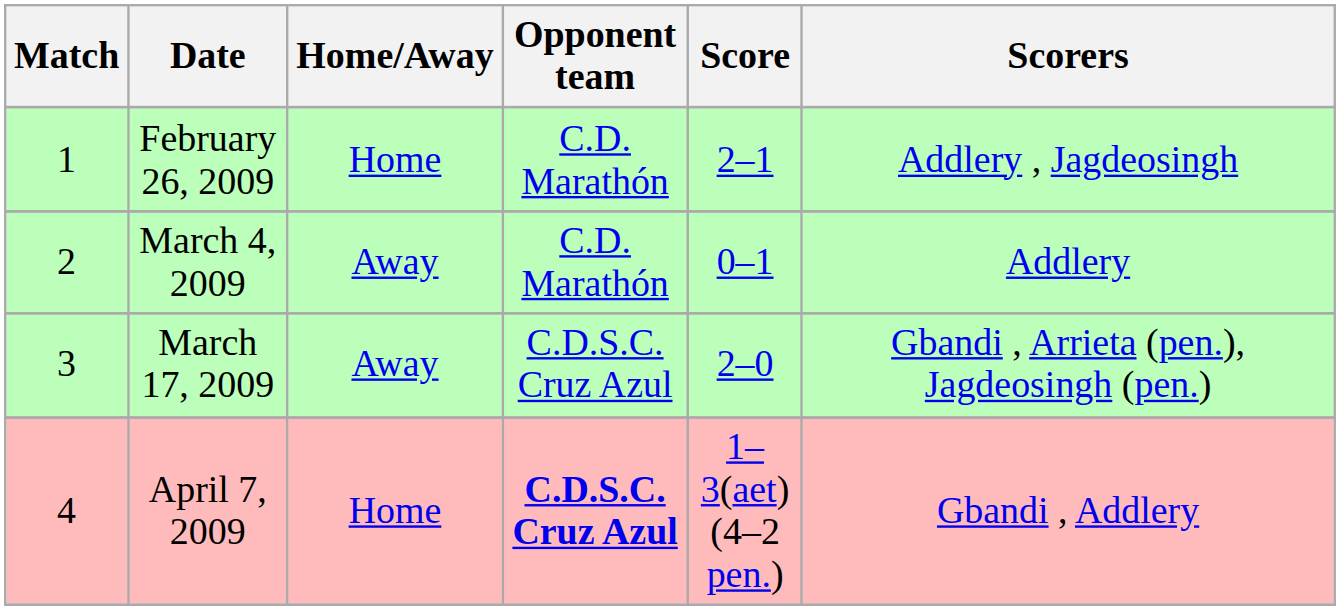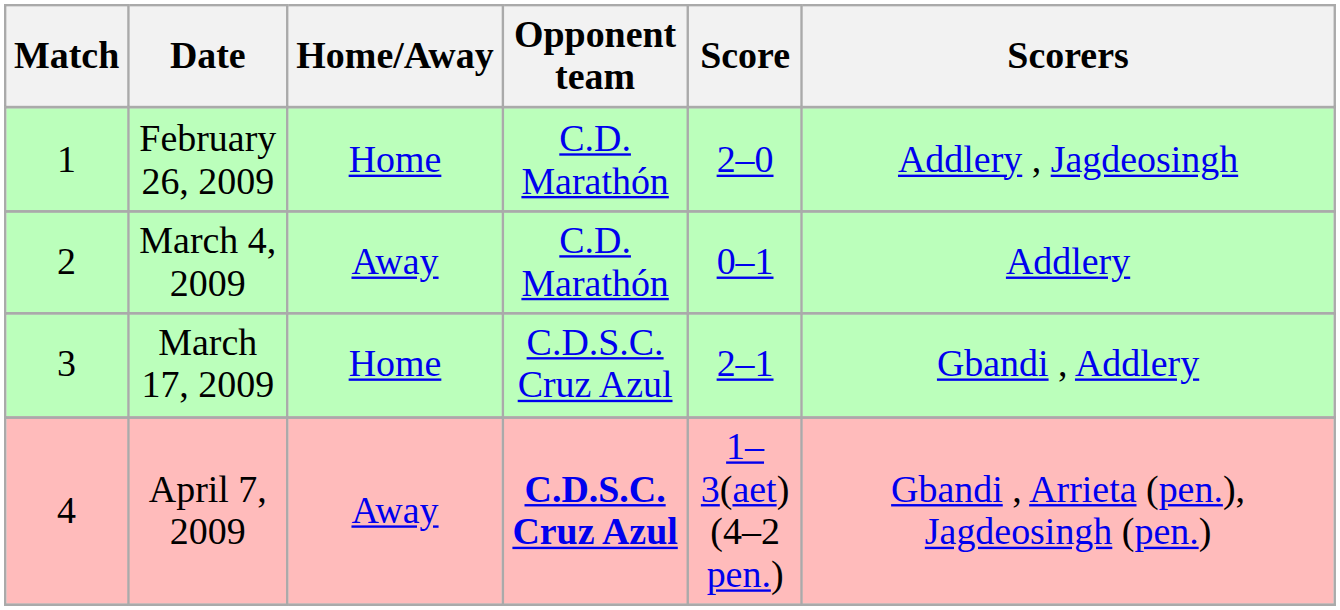February 26, 2009 | Score: 2–1 -> 2–0
March 17, 2009 | Home/Away: Away -> Home
March 17, 2009 | Score: 2–0 -> 2–1
March 17, 2009 | Scorers: Gbandi , Arrieta (pen.), Jagdeosingh (pen.) -> Gbandi , Addlery
April 7, 2009 | Home/Away: Home -> Away
April 7, 2009 | Scorers: Gbandi , Addlery -> Gbandi , Arrieta (pen.), Jagdeosingh (pen.)
